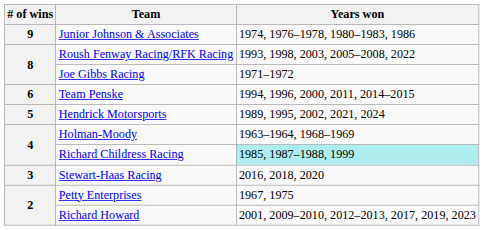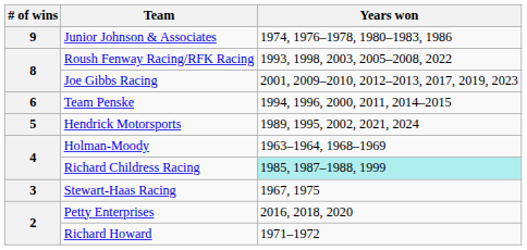Joe Gibbs Racing | Years won: 1971–1972 -> 2001, 2009–2010, 2012–2013, 2017, 2019, 2023
Stewart-Haas Racing | Years won: 2016, 2018, 2020 -> 1967, 1975
Petty Enterprises | Years won: 1967, 1975 -> 2016, 2018, 2020
Richard Howard | Years won: 2001, 2009–2010, 2012–2013, 2017, 2019, 2023 -> 1971–1972
